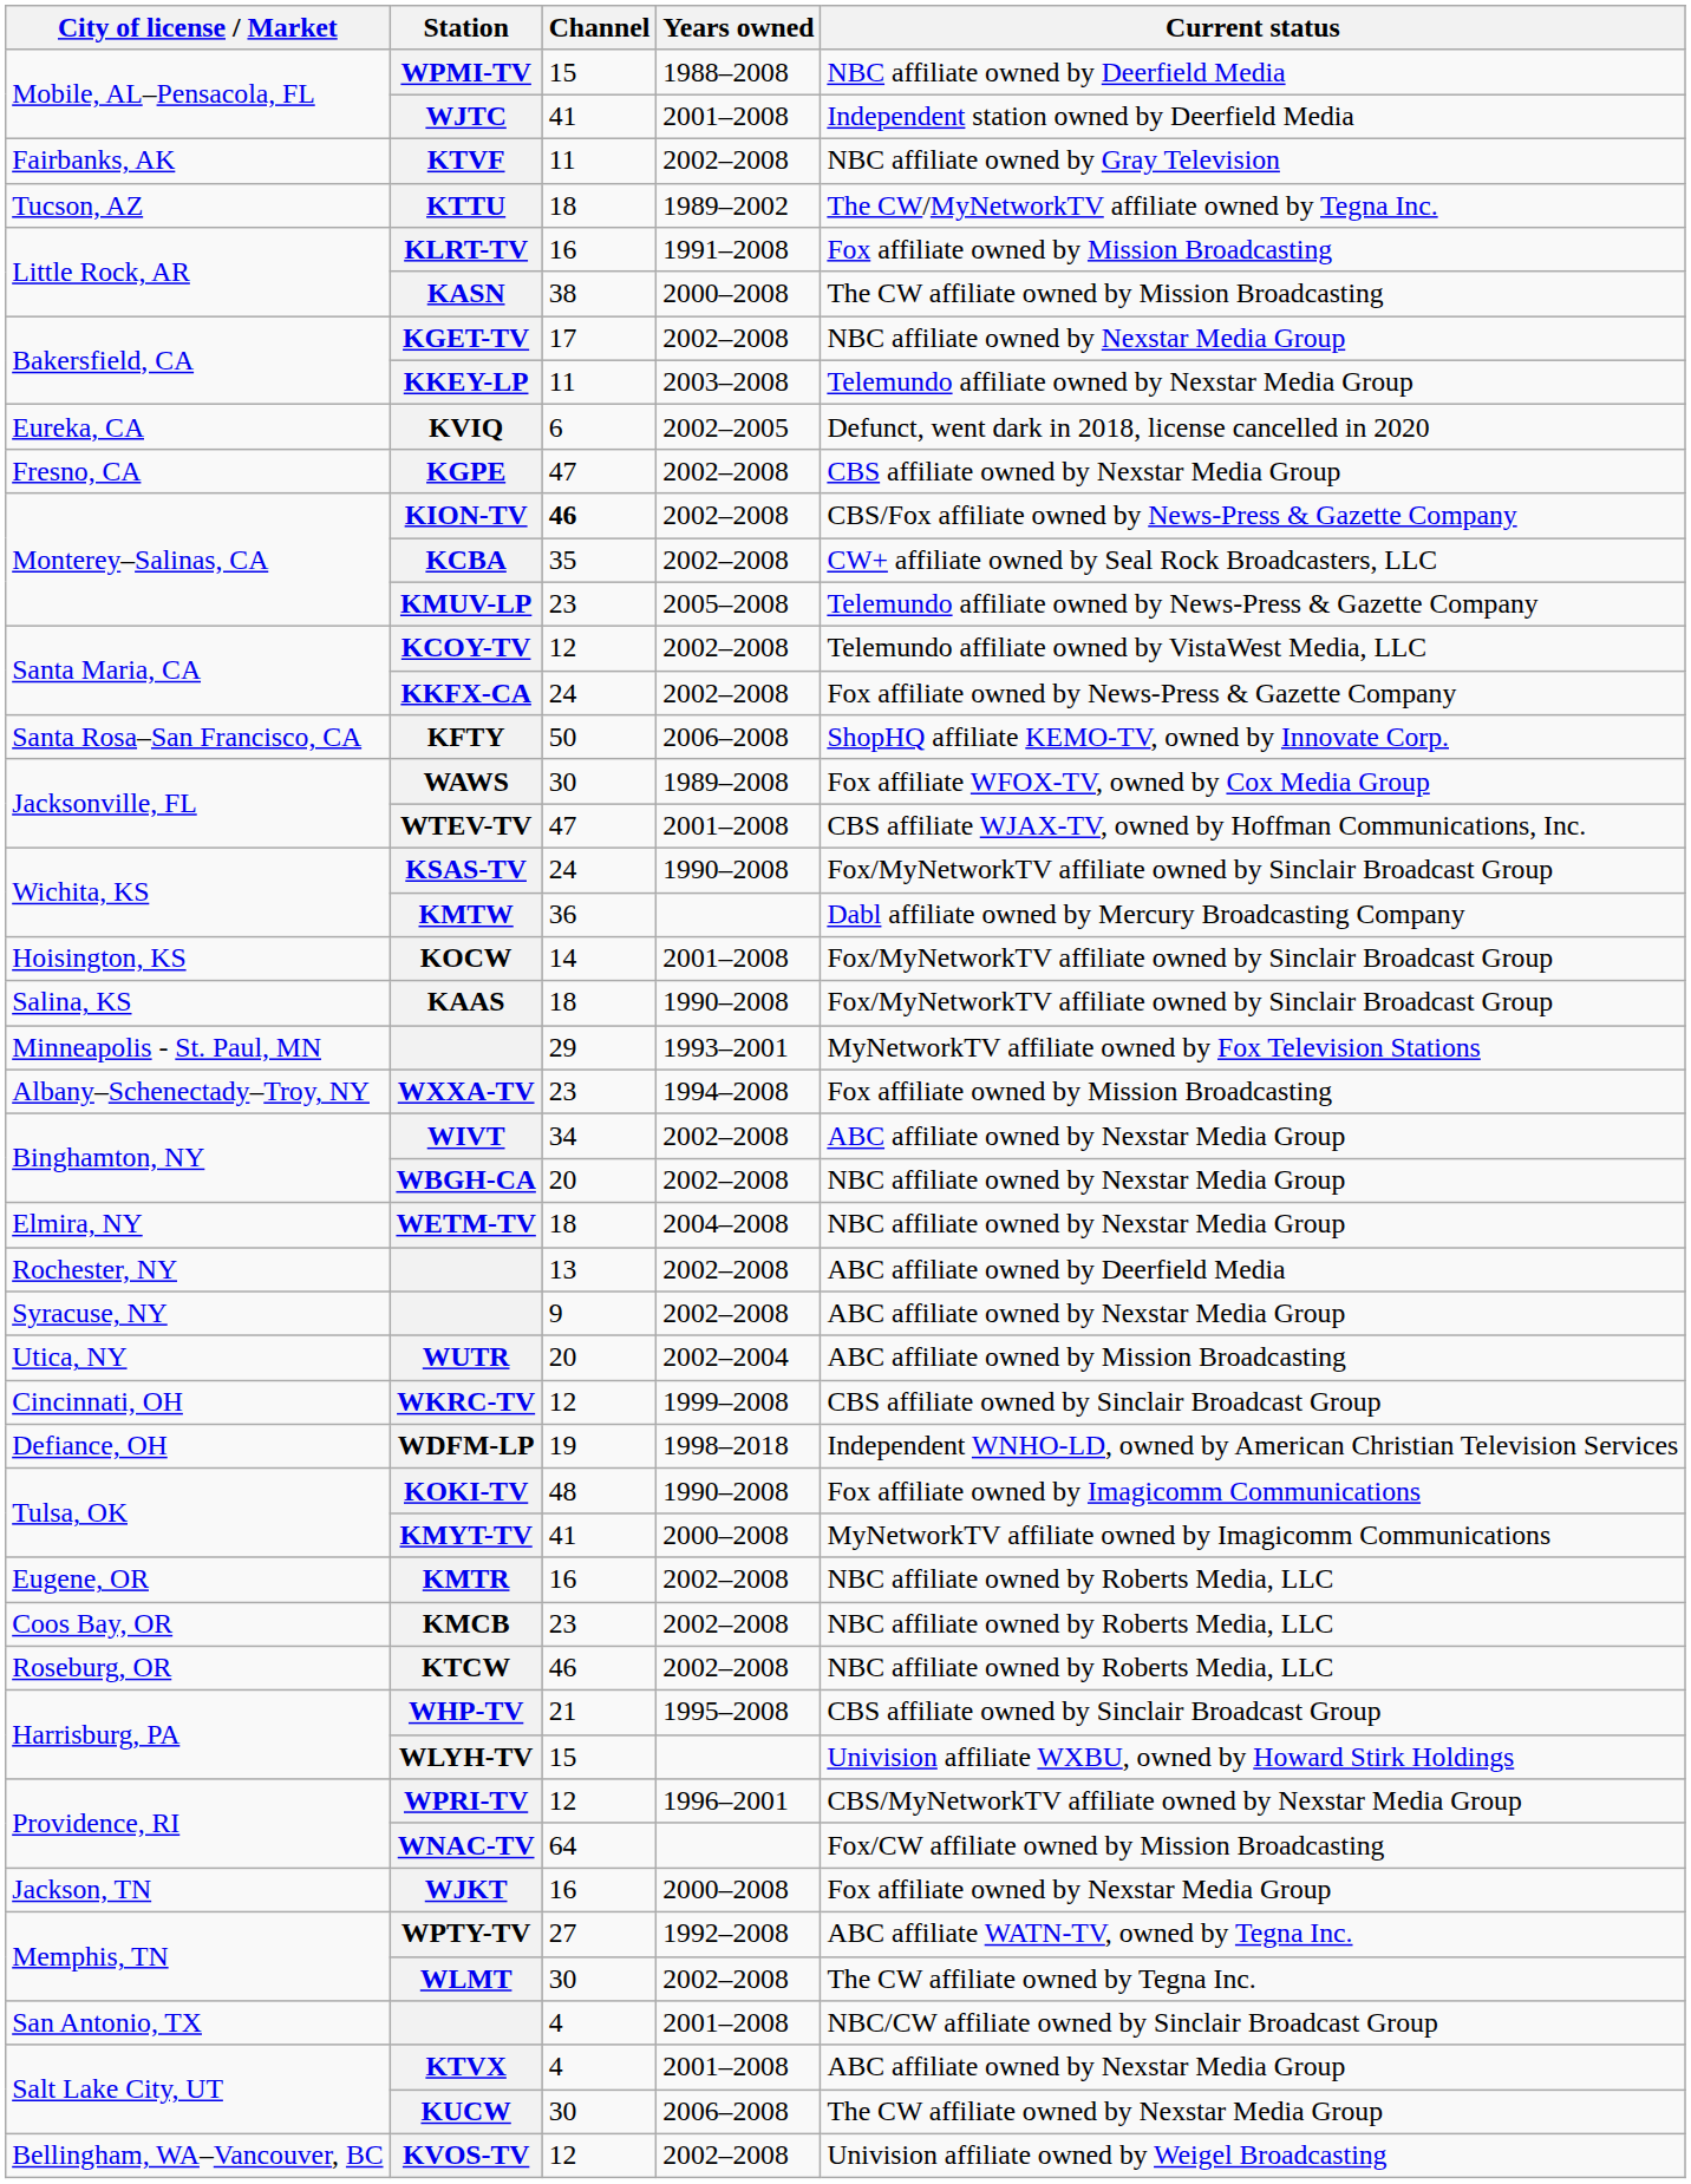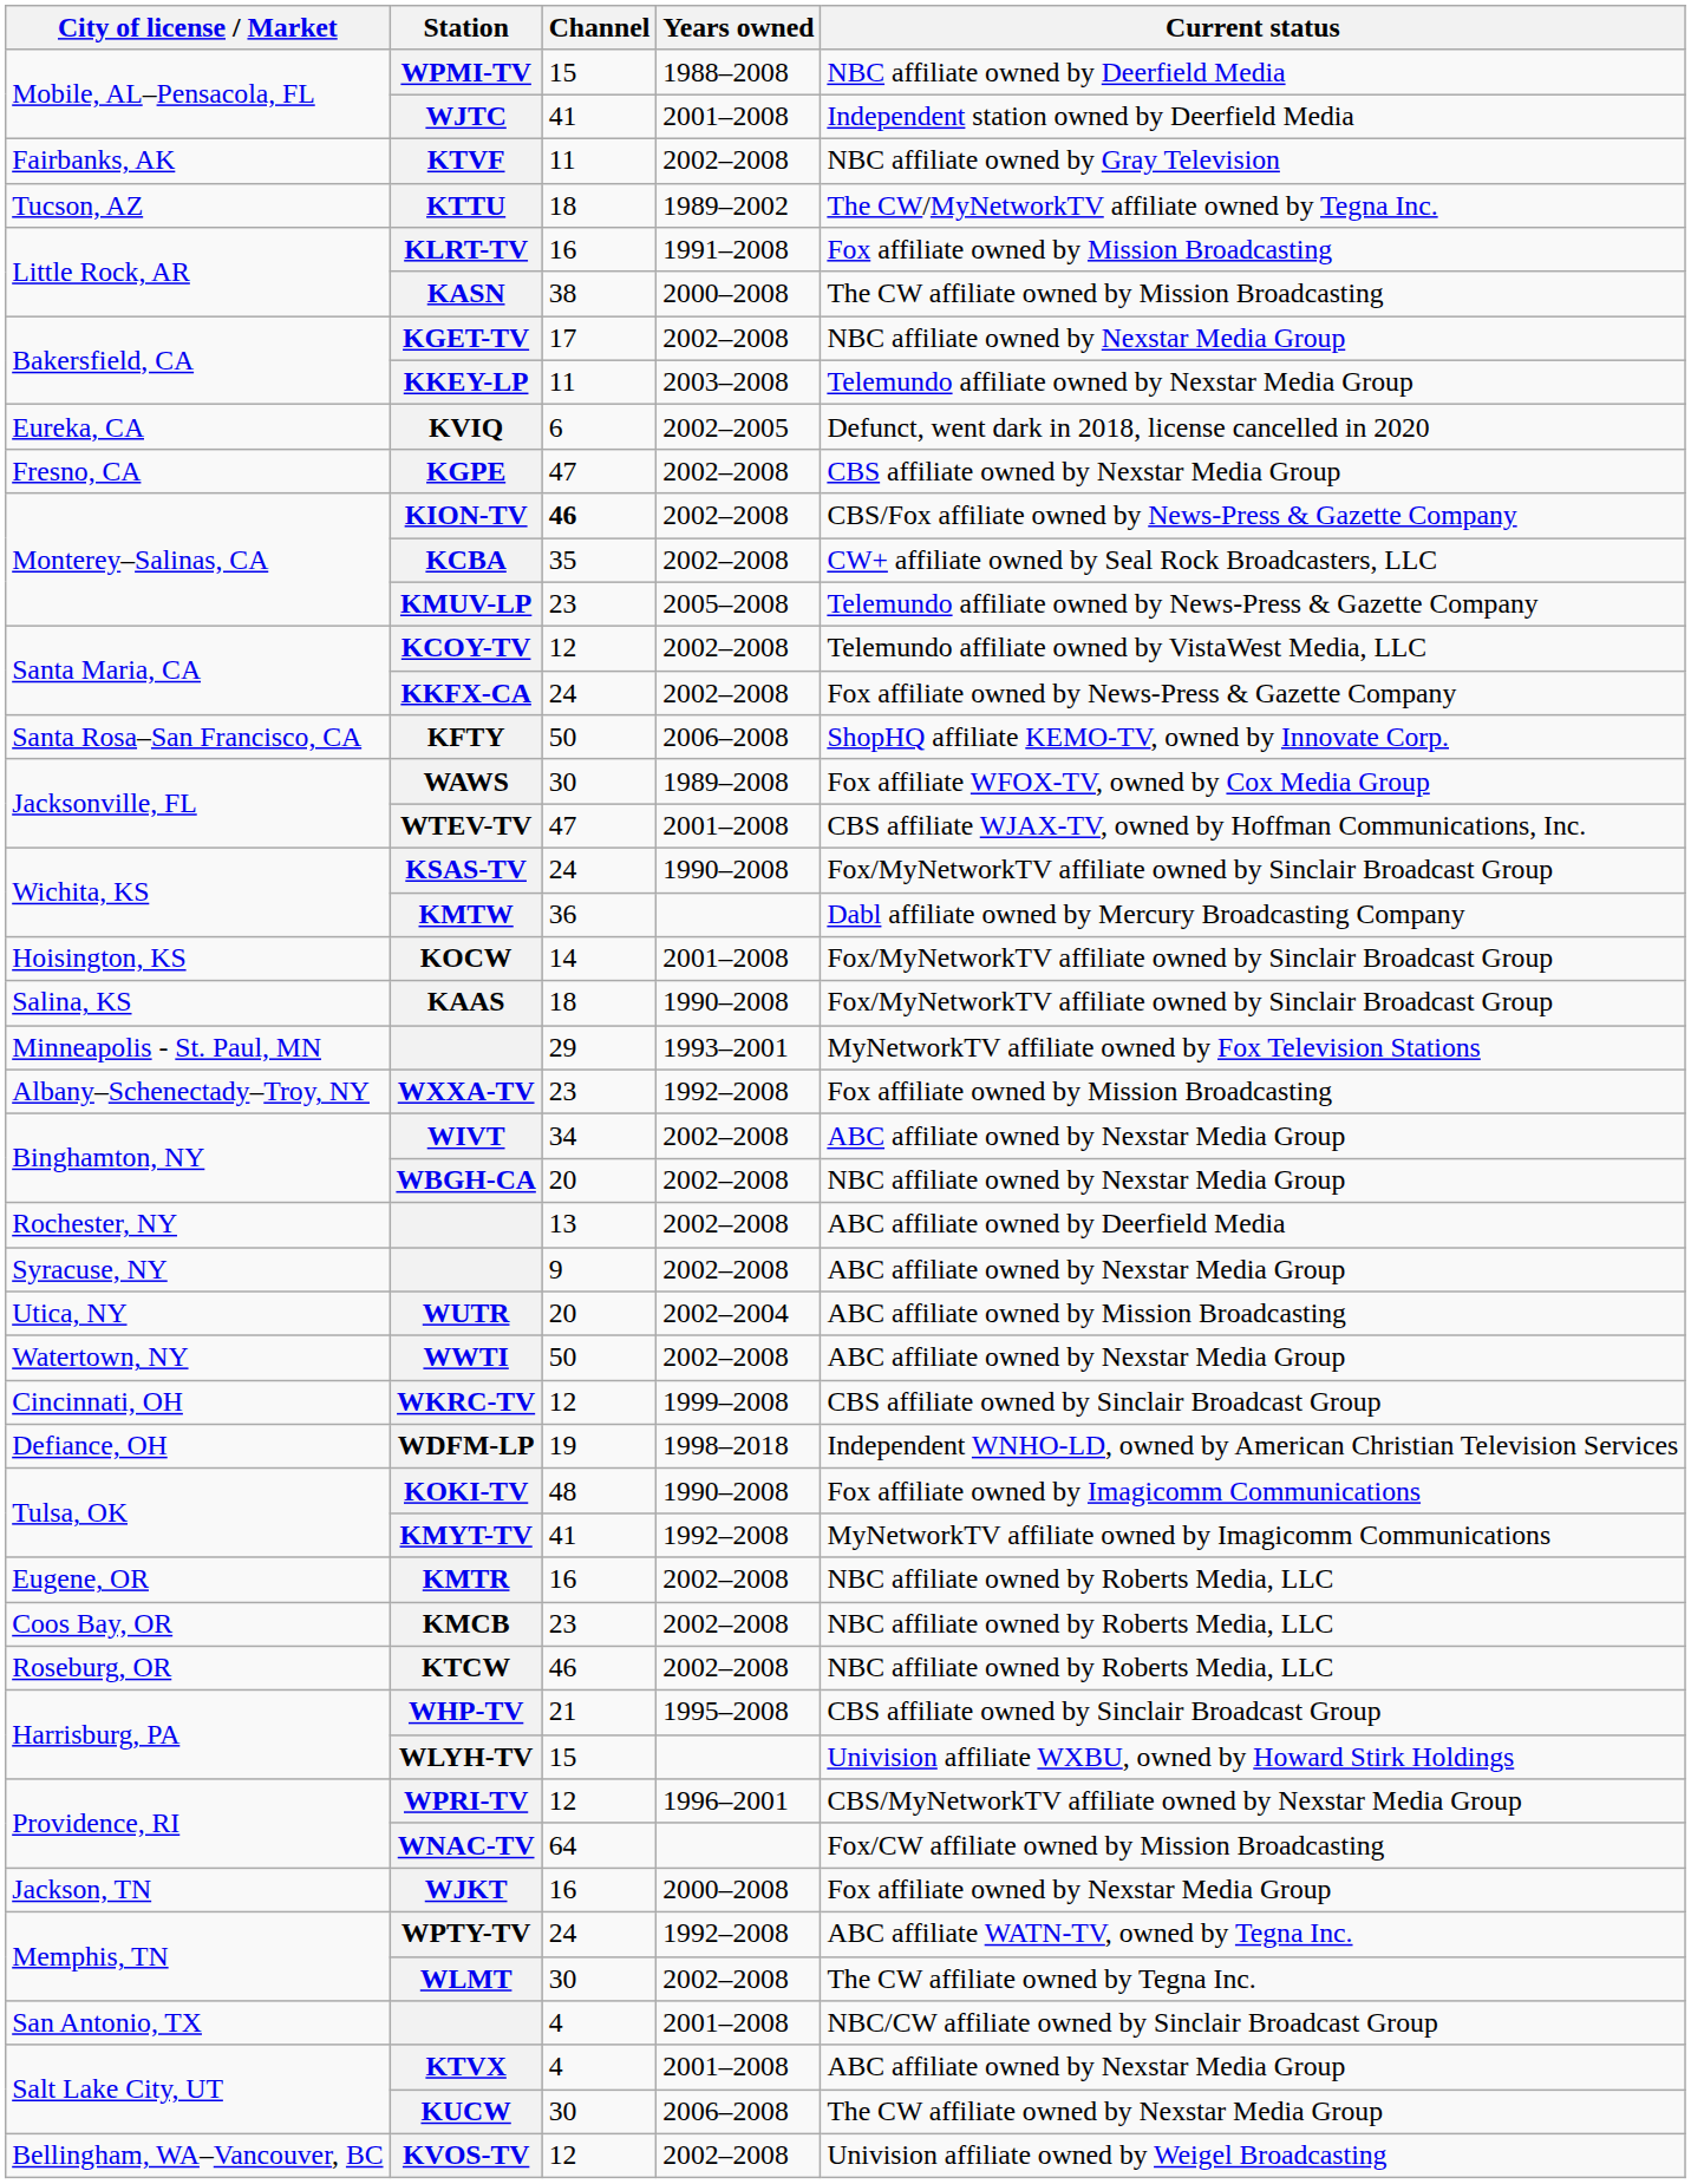WXXA-TV | Years owned: 1994–2008 -> 1992–2008
- row: Elmira, NY | WETM-TV | 18 | 2004–2008 | NBC affiliate owned by Nexstar Media Group
+ row: Watertown, NY | WWTI | 50 | 2002–2008 | ABC affiliate owned by Nexstar Media Group
KMYT-TV | Years owned: 2000–2008 -> 1992–2008
WPTY-TV | Channel: 27 -> 24
